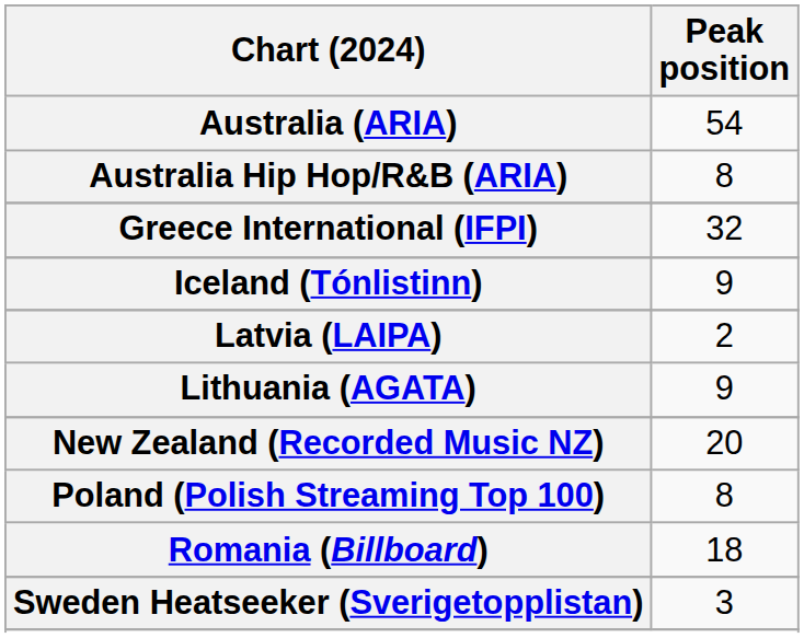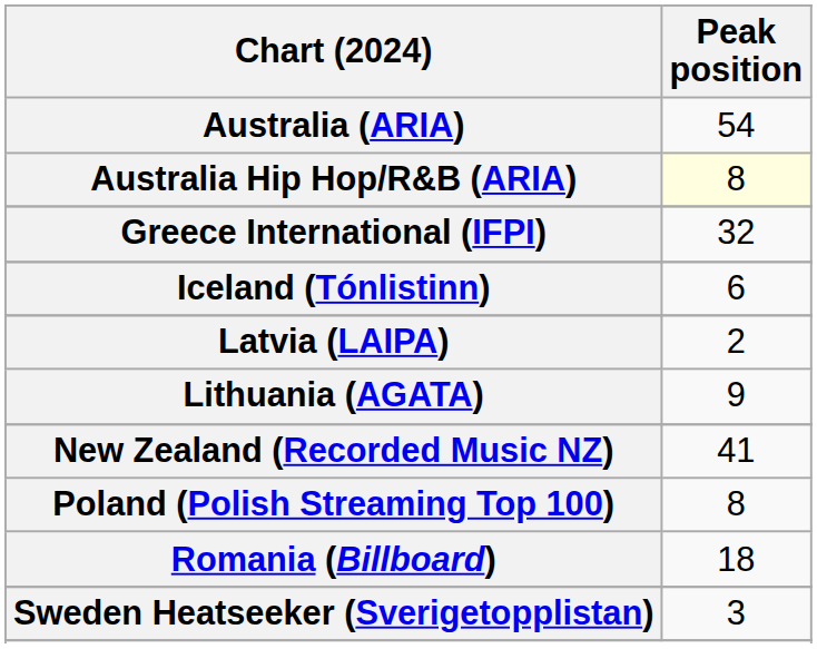Australia Hip Hop/R&B (ARIA) | Peak position: no background -> lightyellow background
Iceland (Tónlistinn) | Peak position: 9 -> 6
New Zealand (Recorded Music NZ) | Peak position: 20 -> 41
